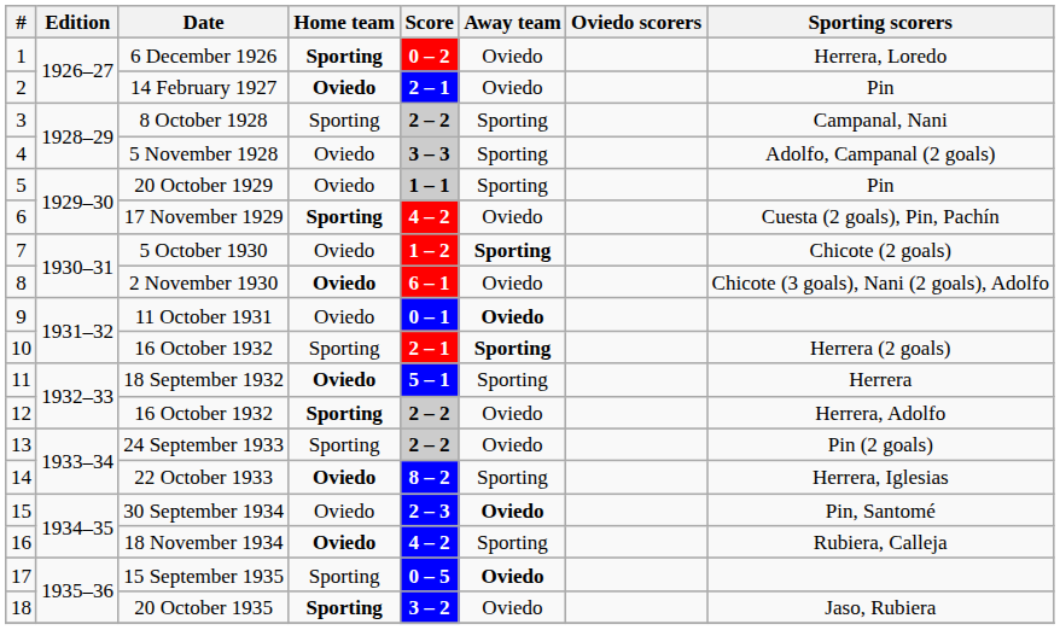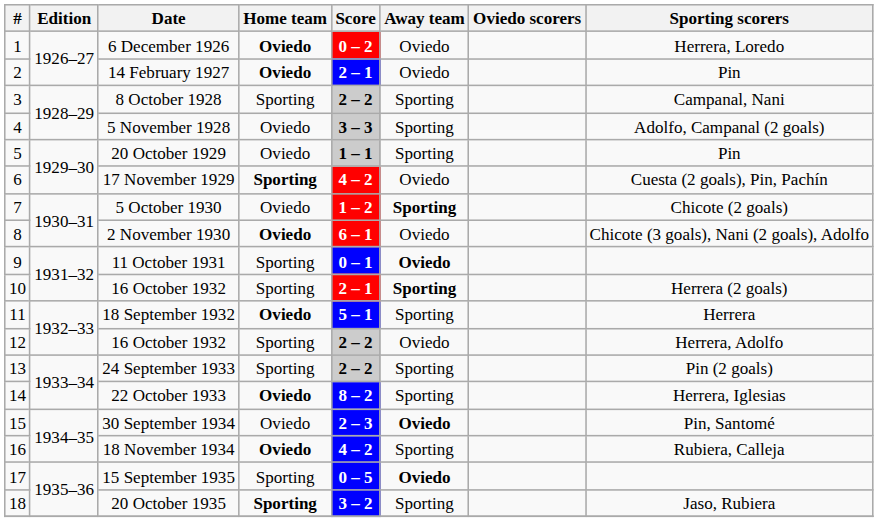6 December 1926 | Home team: Sporting -> Oviedo
11 October 1931 | Home team: Oviedo -> Sporting
12 / 16 October 1932 | Home team: bold -> normal
24 September 1933 | Away team: Oviedo -> Sporting
20 October 1935 | Away team: Oviedo -> Sporting
